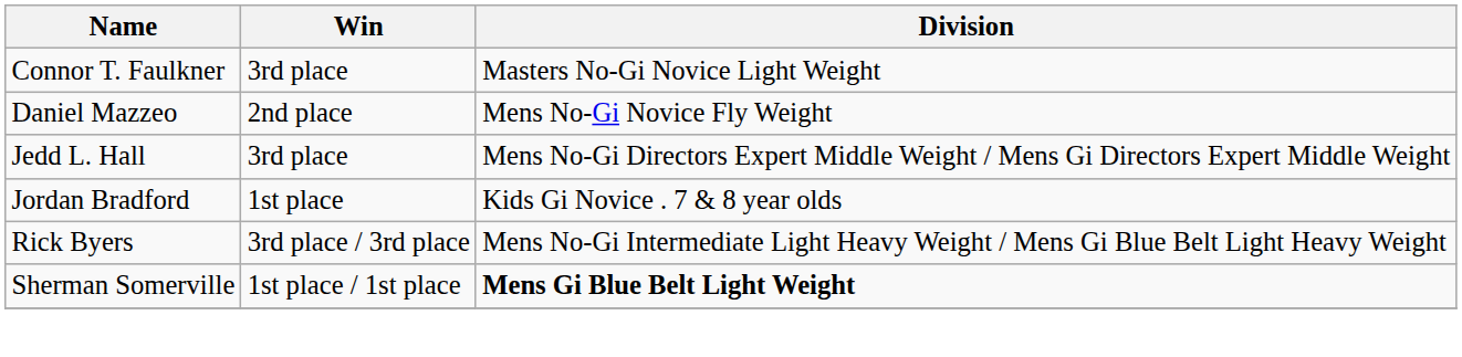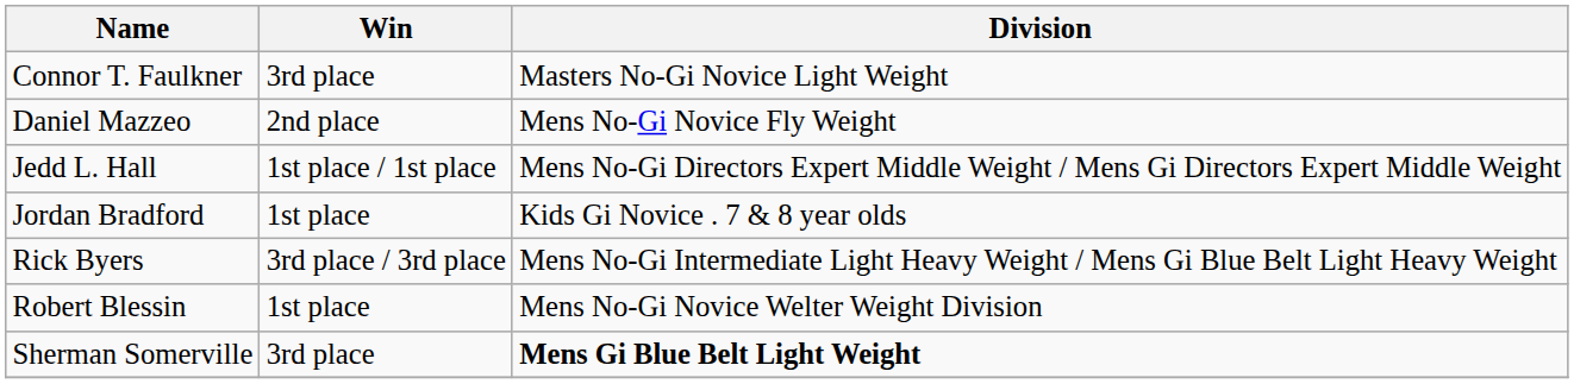Jedd L. Hall | Win: 3rd place -> 1st place / 1st place
+ row: Robert Blessin | 1st place | Mens No-Gi Novice Welter Weight Division
Sherman Somerville | Win: 1st place / 1st place -> 3rd place
